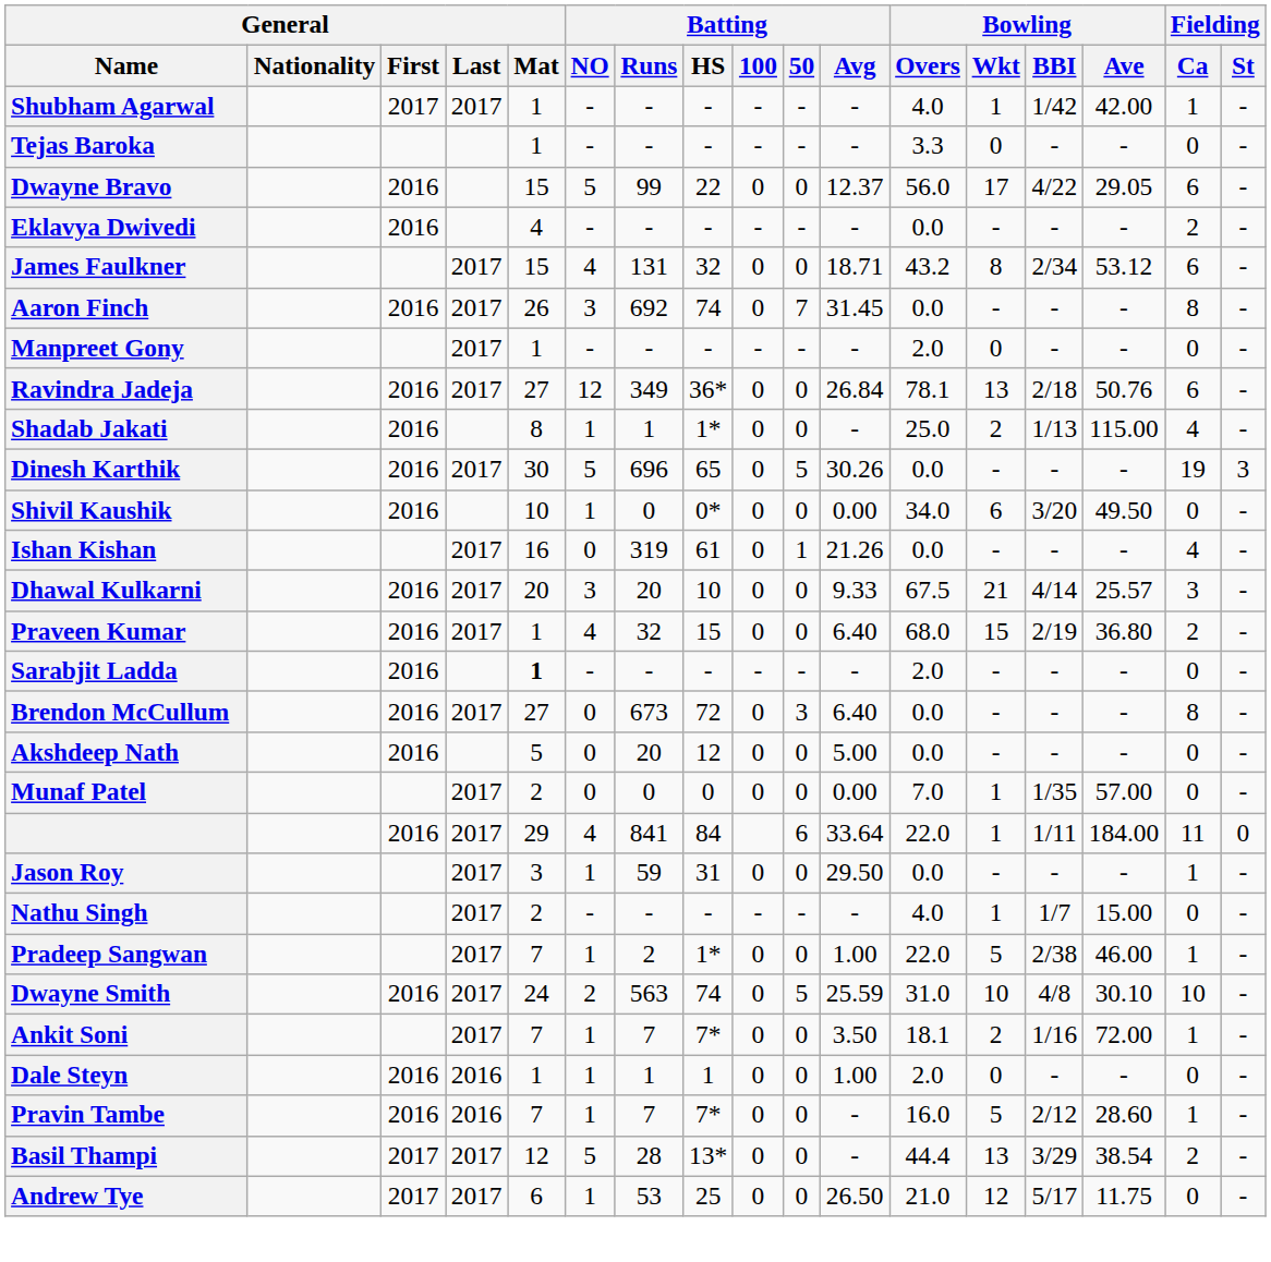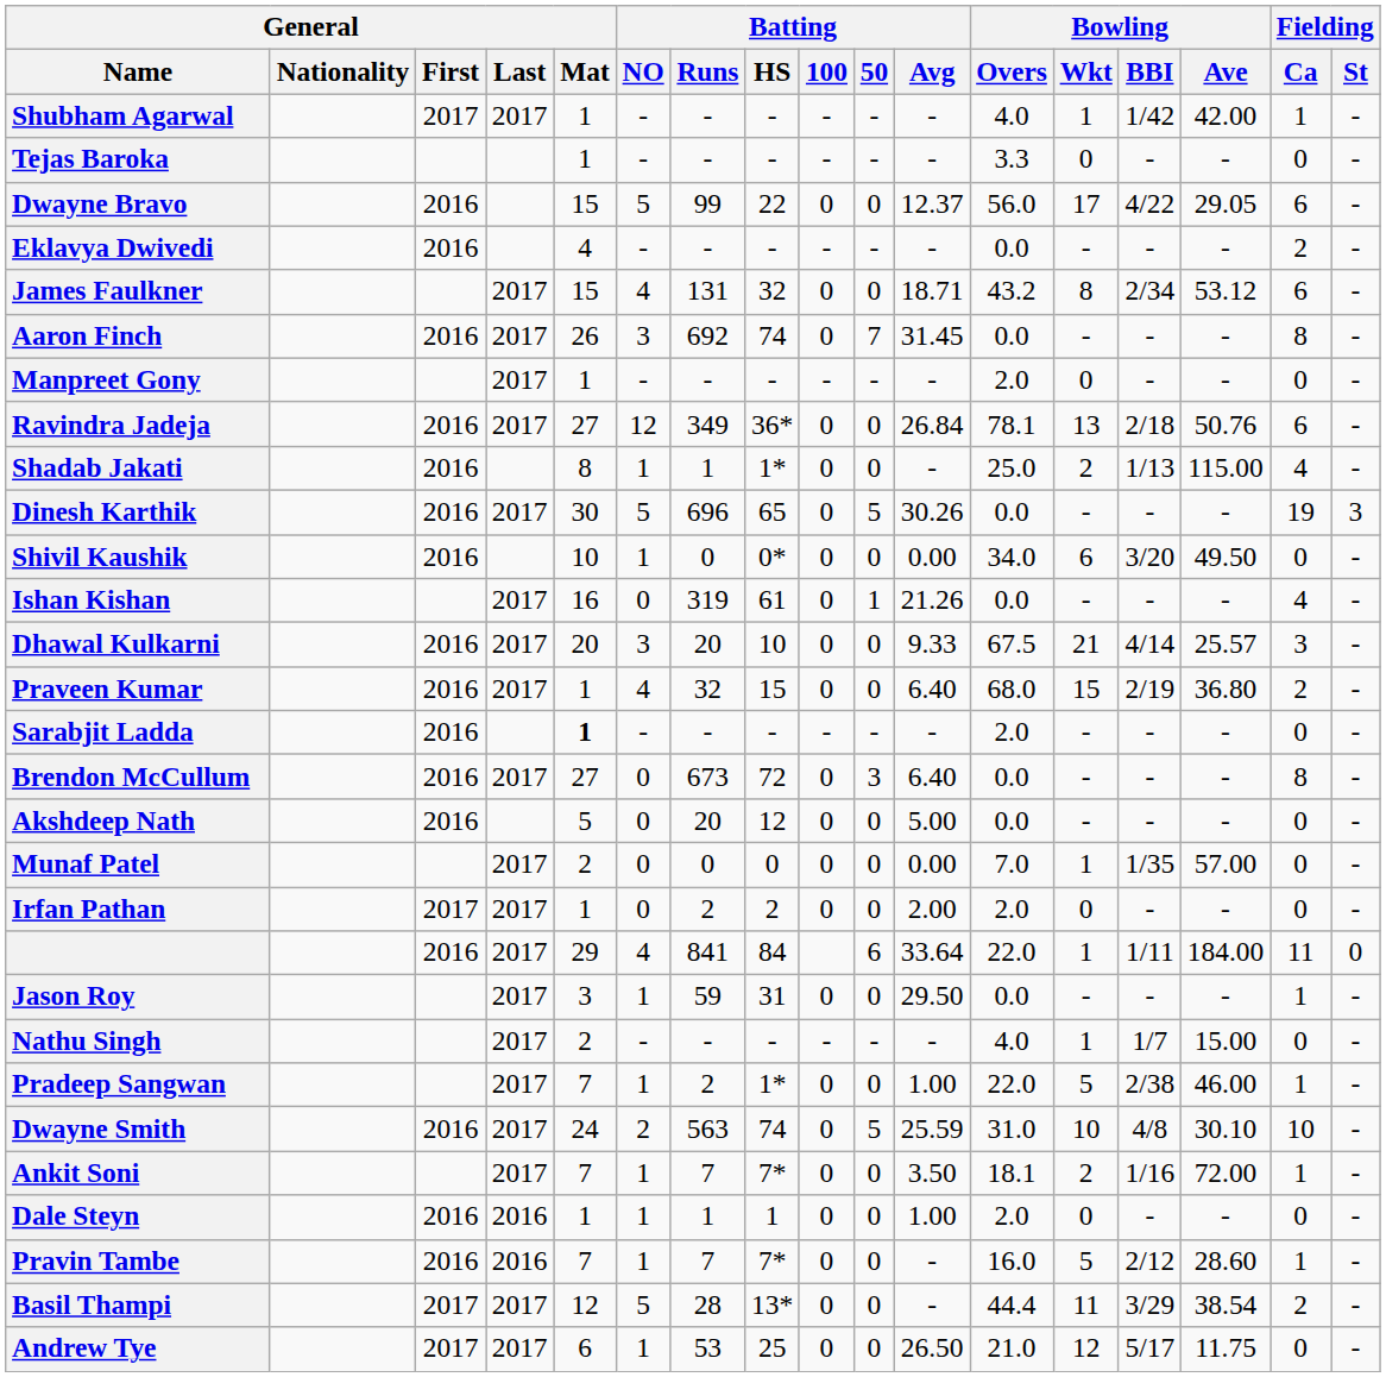+ row: Irfan Pathan | 2017 | 2017 | 1 | 0 | 2 | 2 | 0 | 0 | 2.00 | 2.0 | 0 | - | - | 0 | -
Basil Thampi | Bowling / Wkt: 13 -> 11
